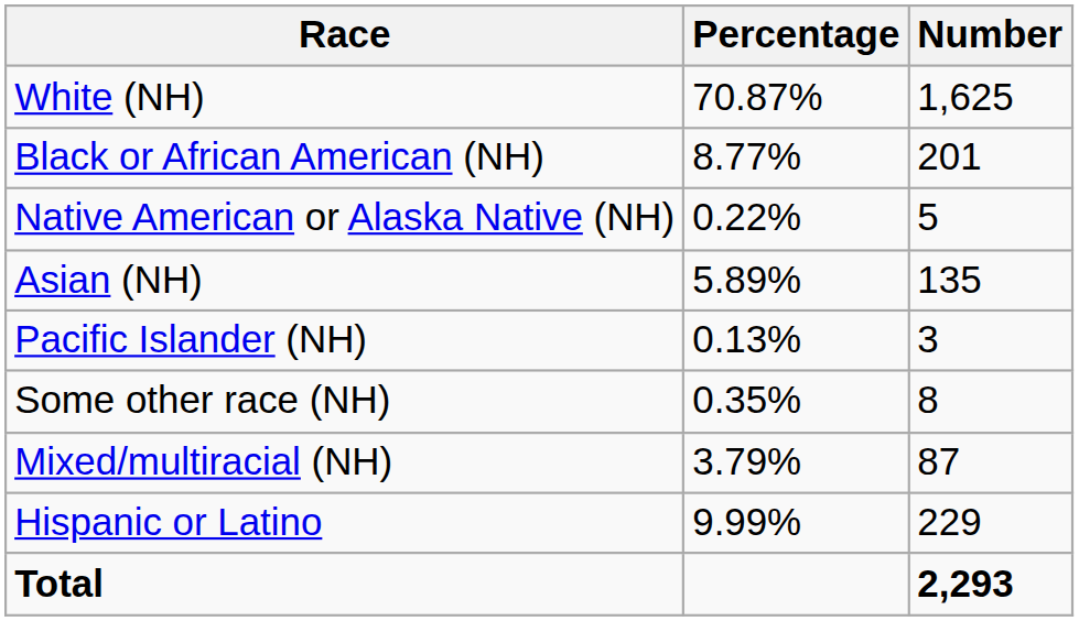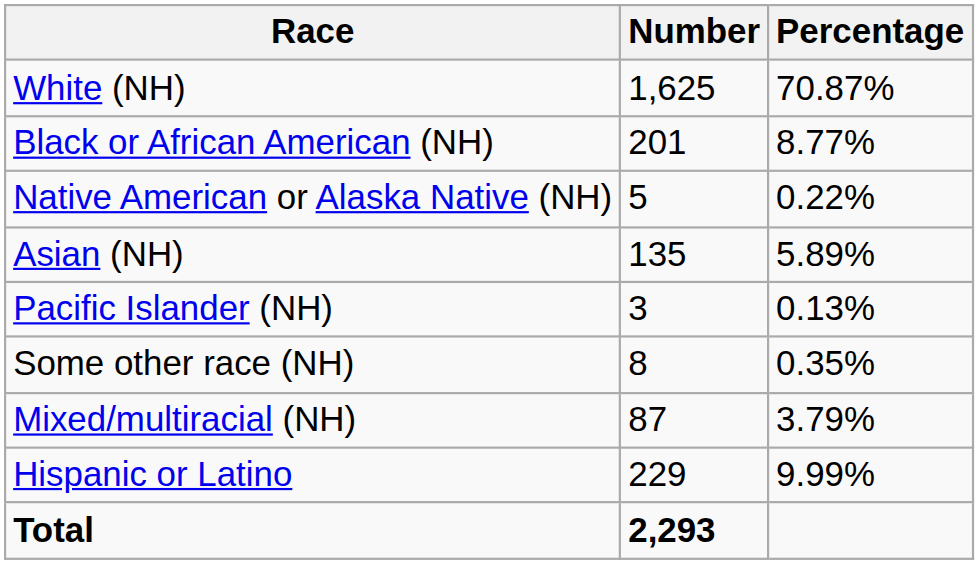columns swapped: Number <-> Percentage
